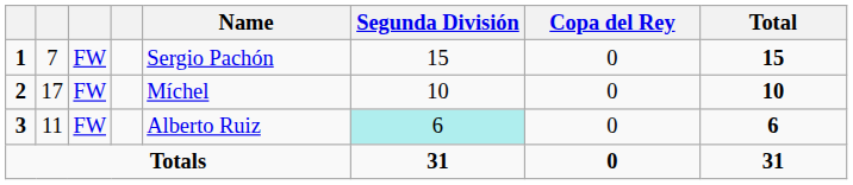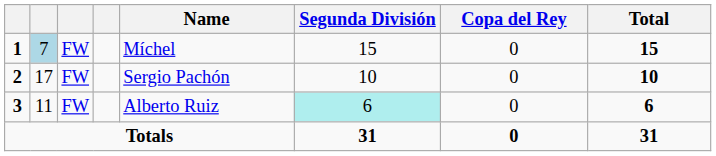1 | column 2: no background -> lightblue background
1 | Name: Sergio Pachón -> Míchel
2 | Name: Míchel -> Sergio Pachón
